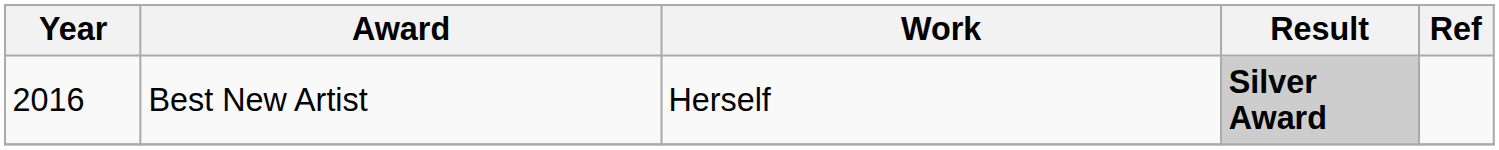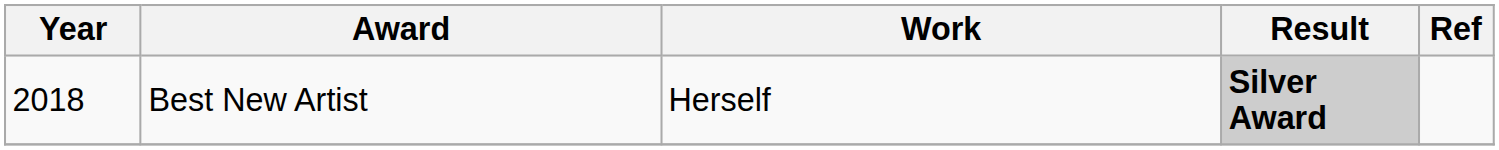Best New Artist | Year: 2016 -> 2018
